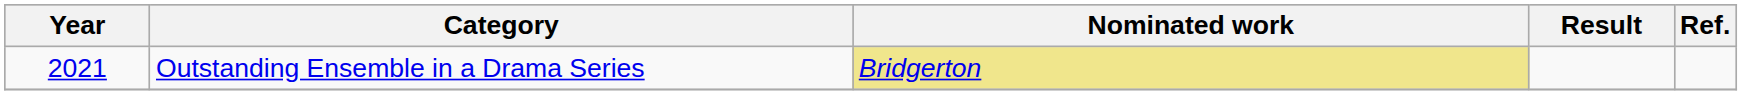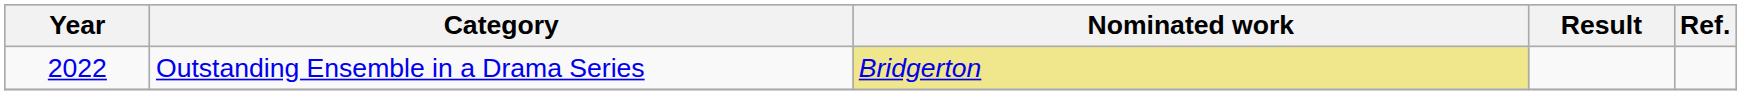Outstanding Ensemble in a Drama Series | Year: 2021 -> 2022
